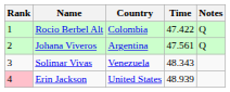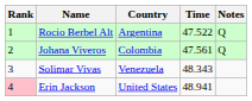Rocio Berbel Alt | Country: Colombia -> Argentina
Rocio Berbel Alt | Time: 47.422 -> 47.522
Johana Viveros | Country: Argentina -> Colombia
Erin Jackson | Time: 48.939 -> 48.941
